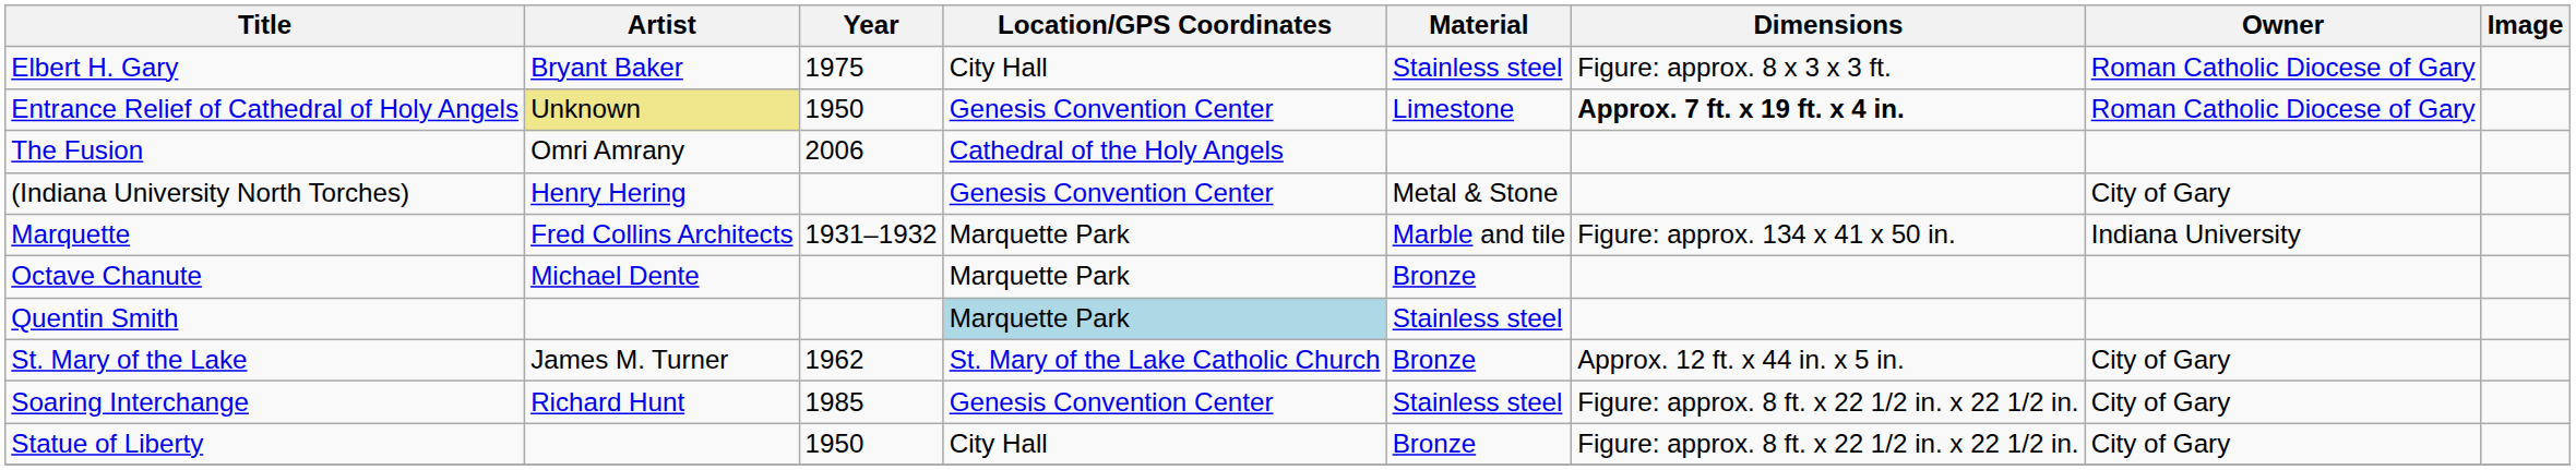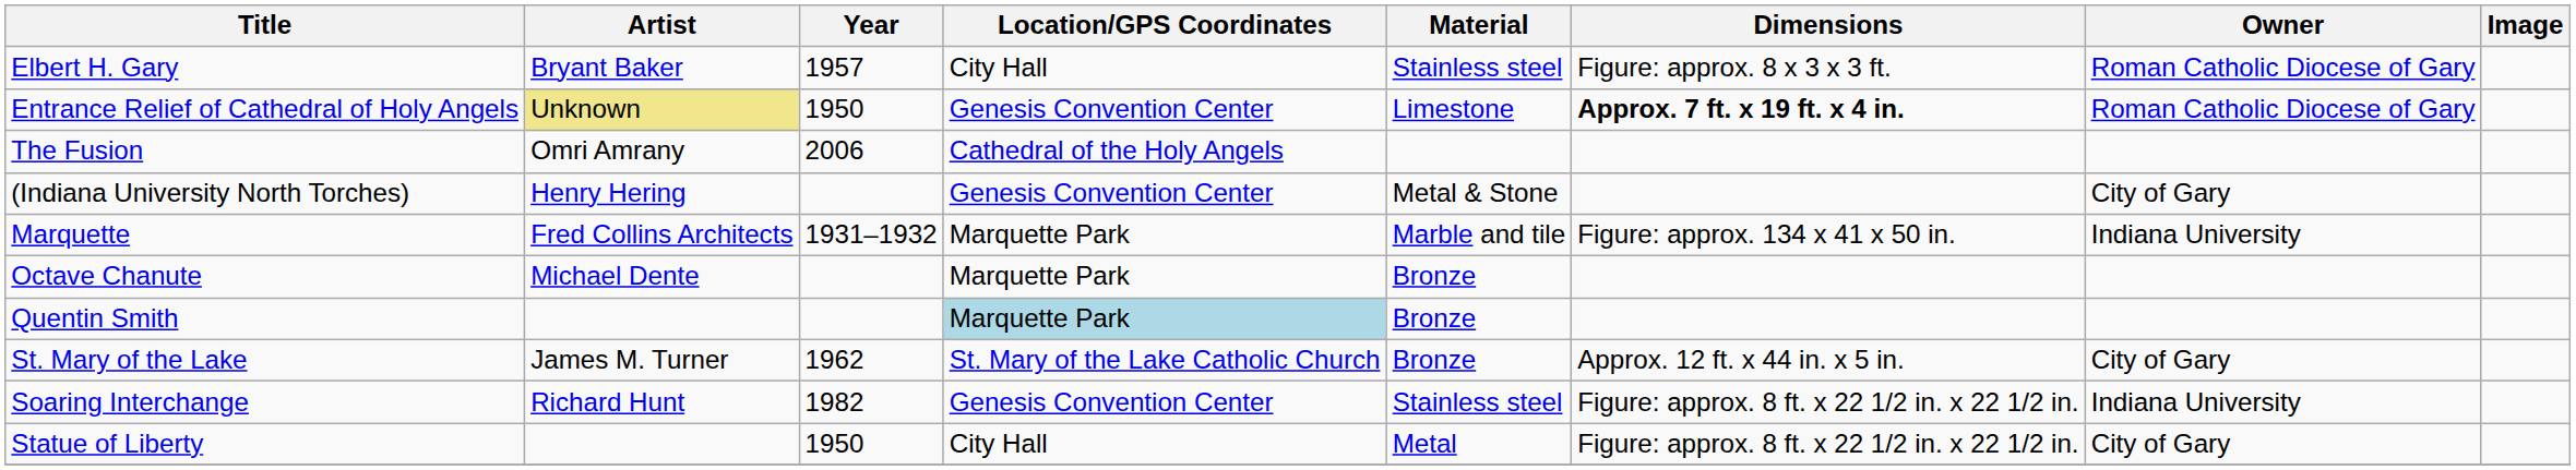Elbert H. Gary | Year: 1975 -> 1957
Quentin Smith | Material: Stainless steel -> Bronze
Soaring Interchange | Year: 1985 -> 1982
Soaring Interchange | Owner: City of Gary -> Indiana University
Statue of Liberty | Material: Bronze -> Metal
